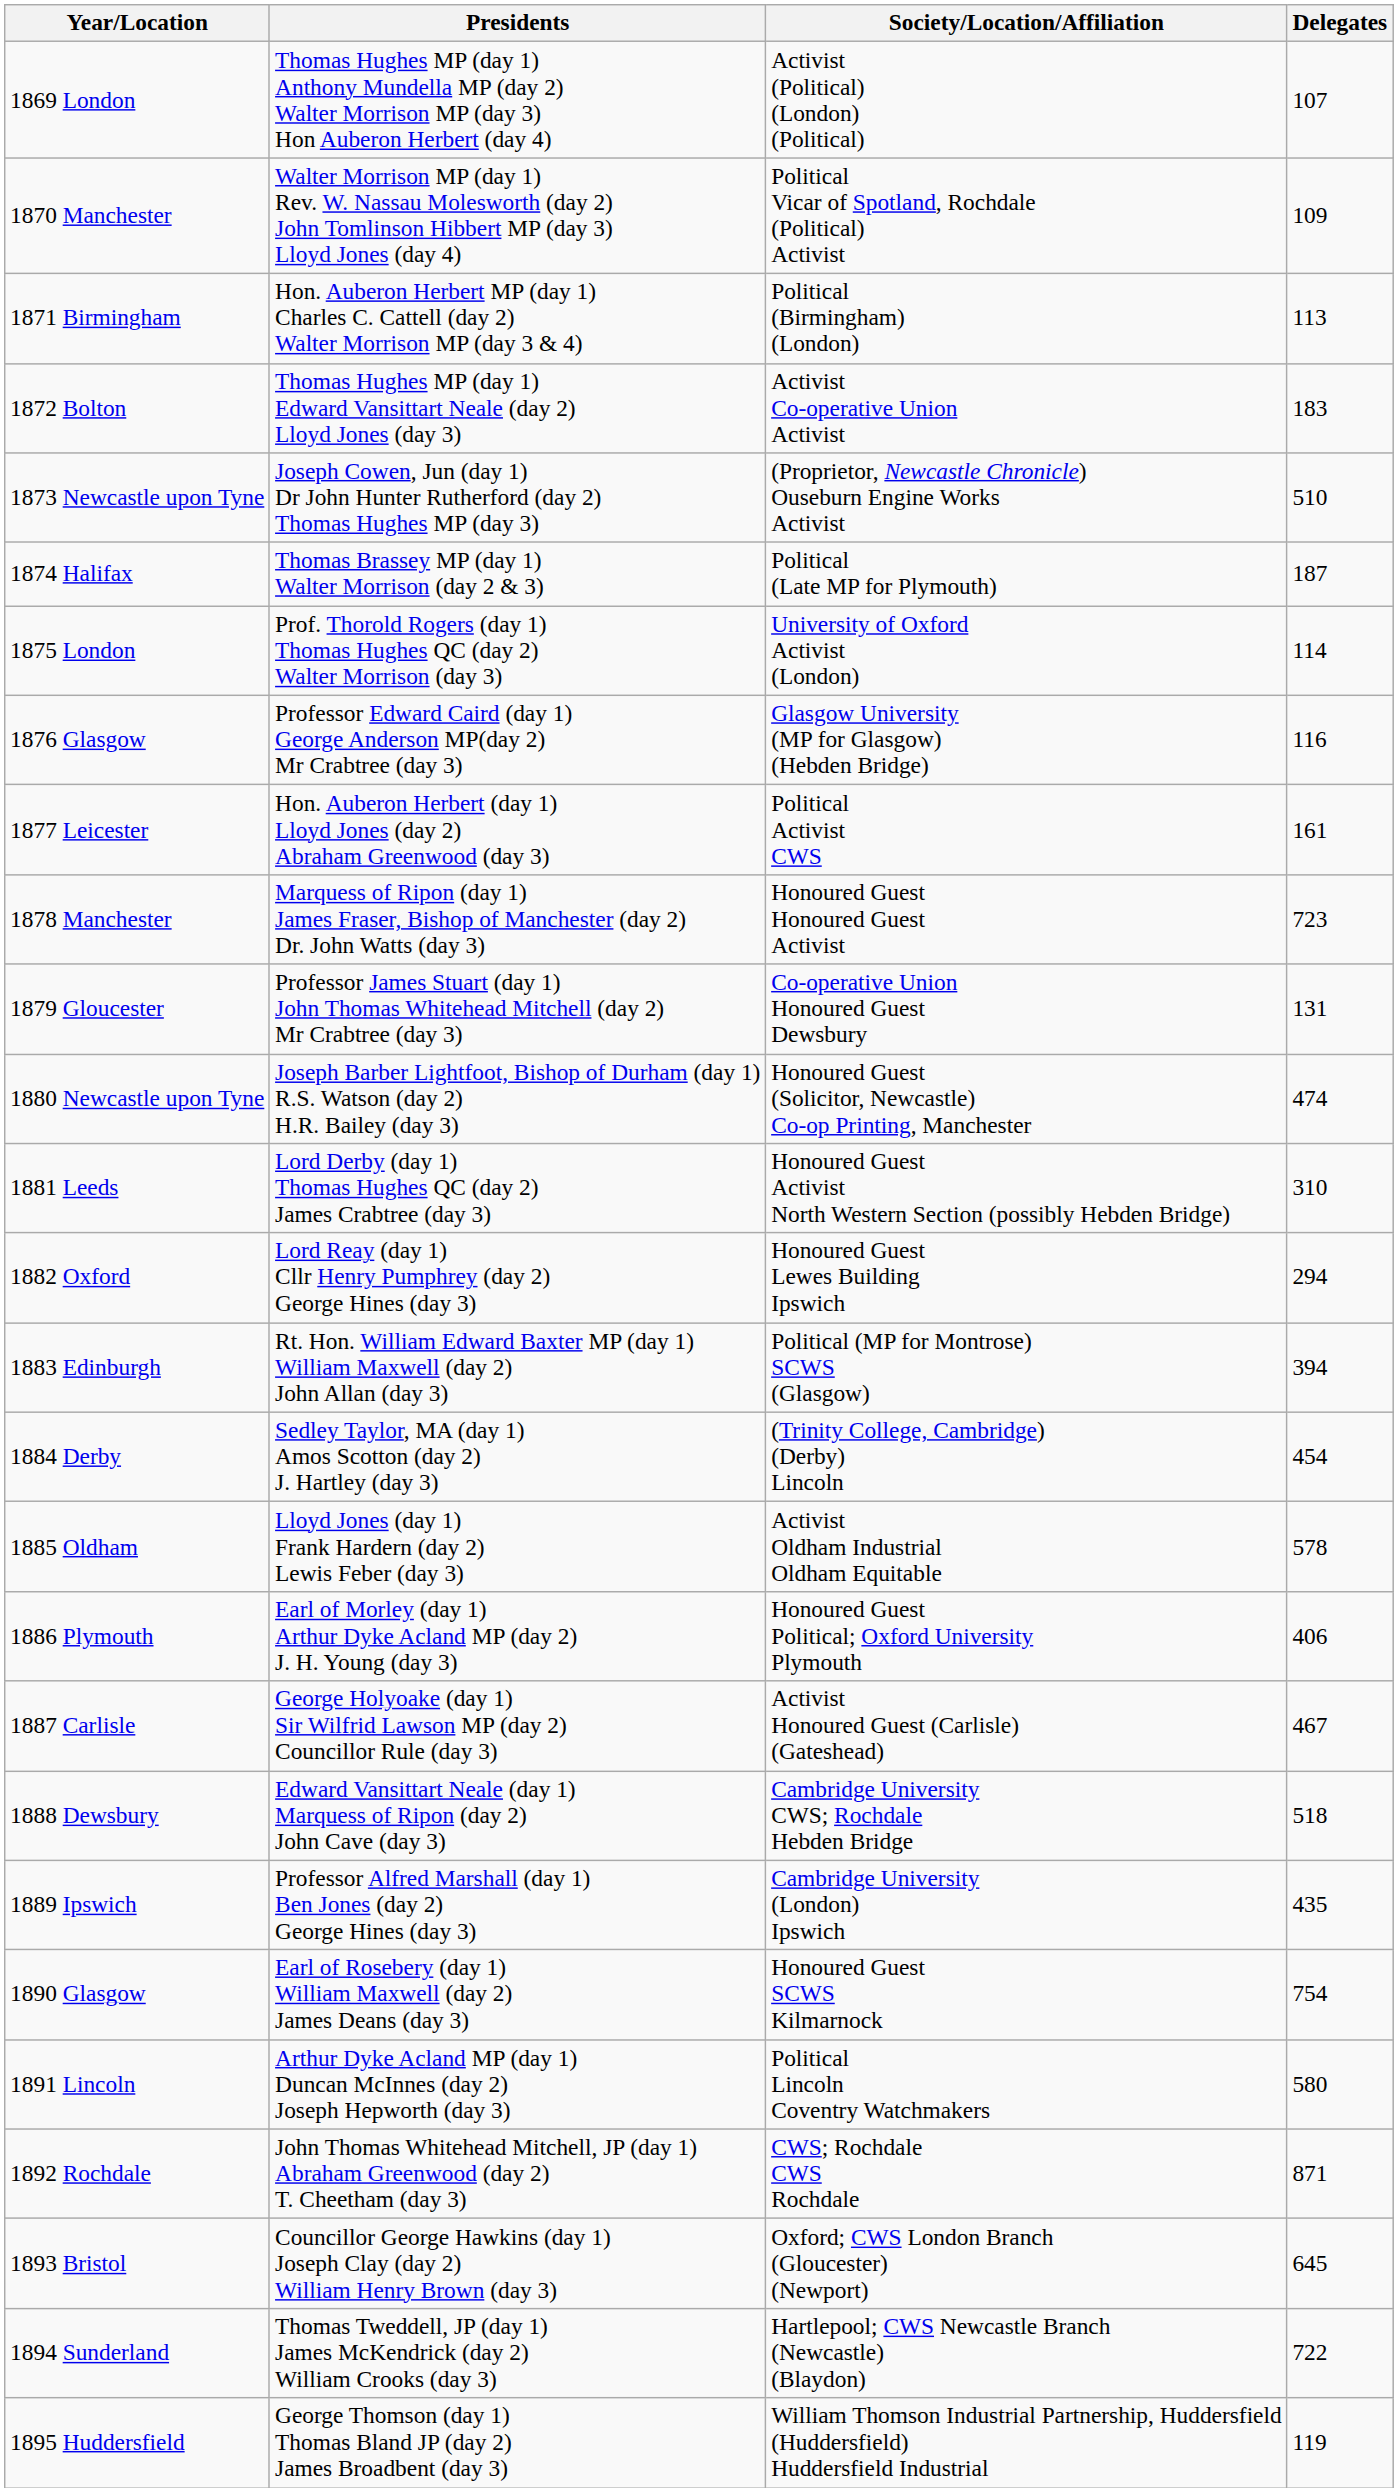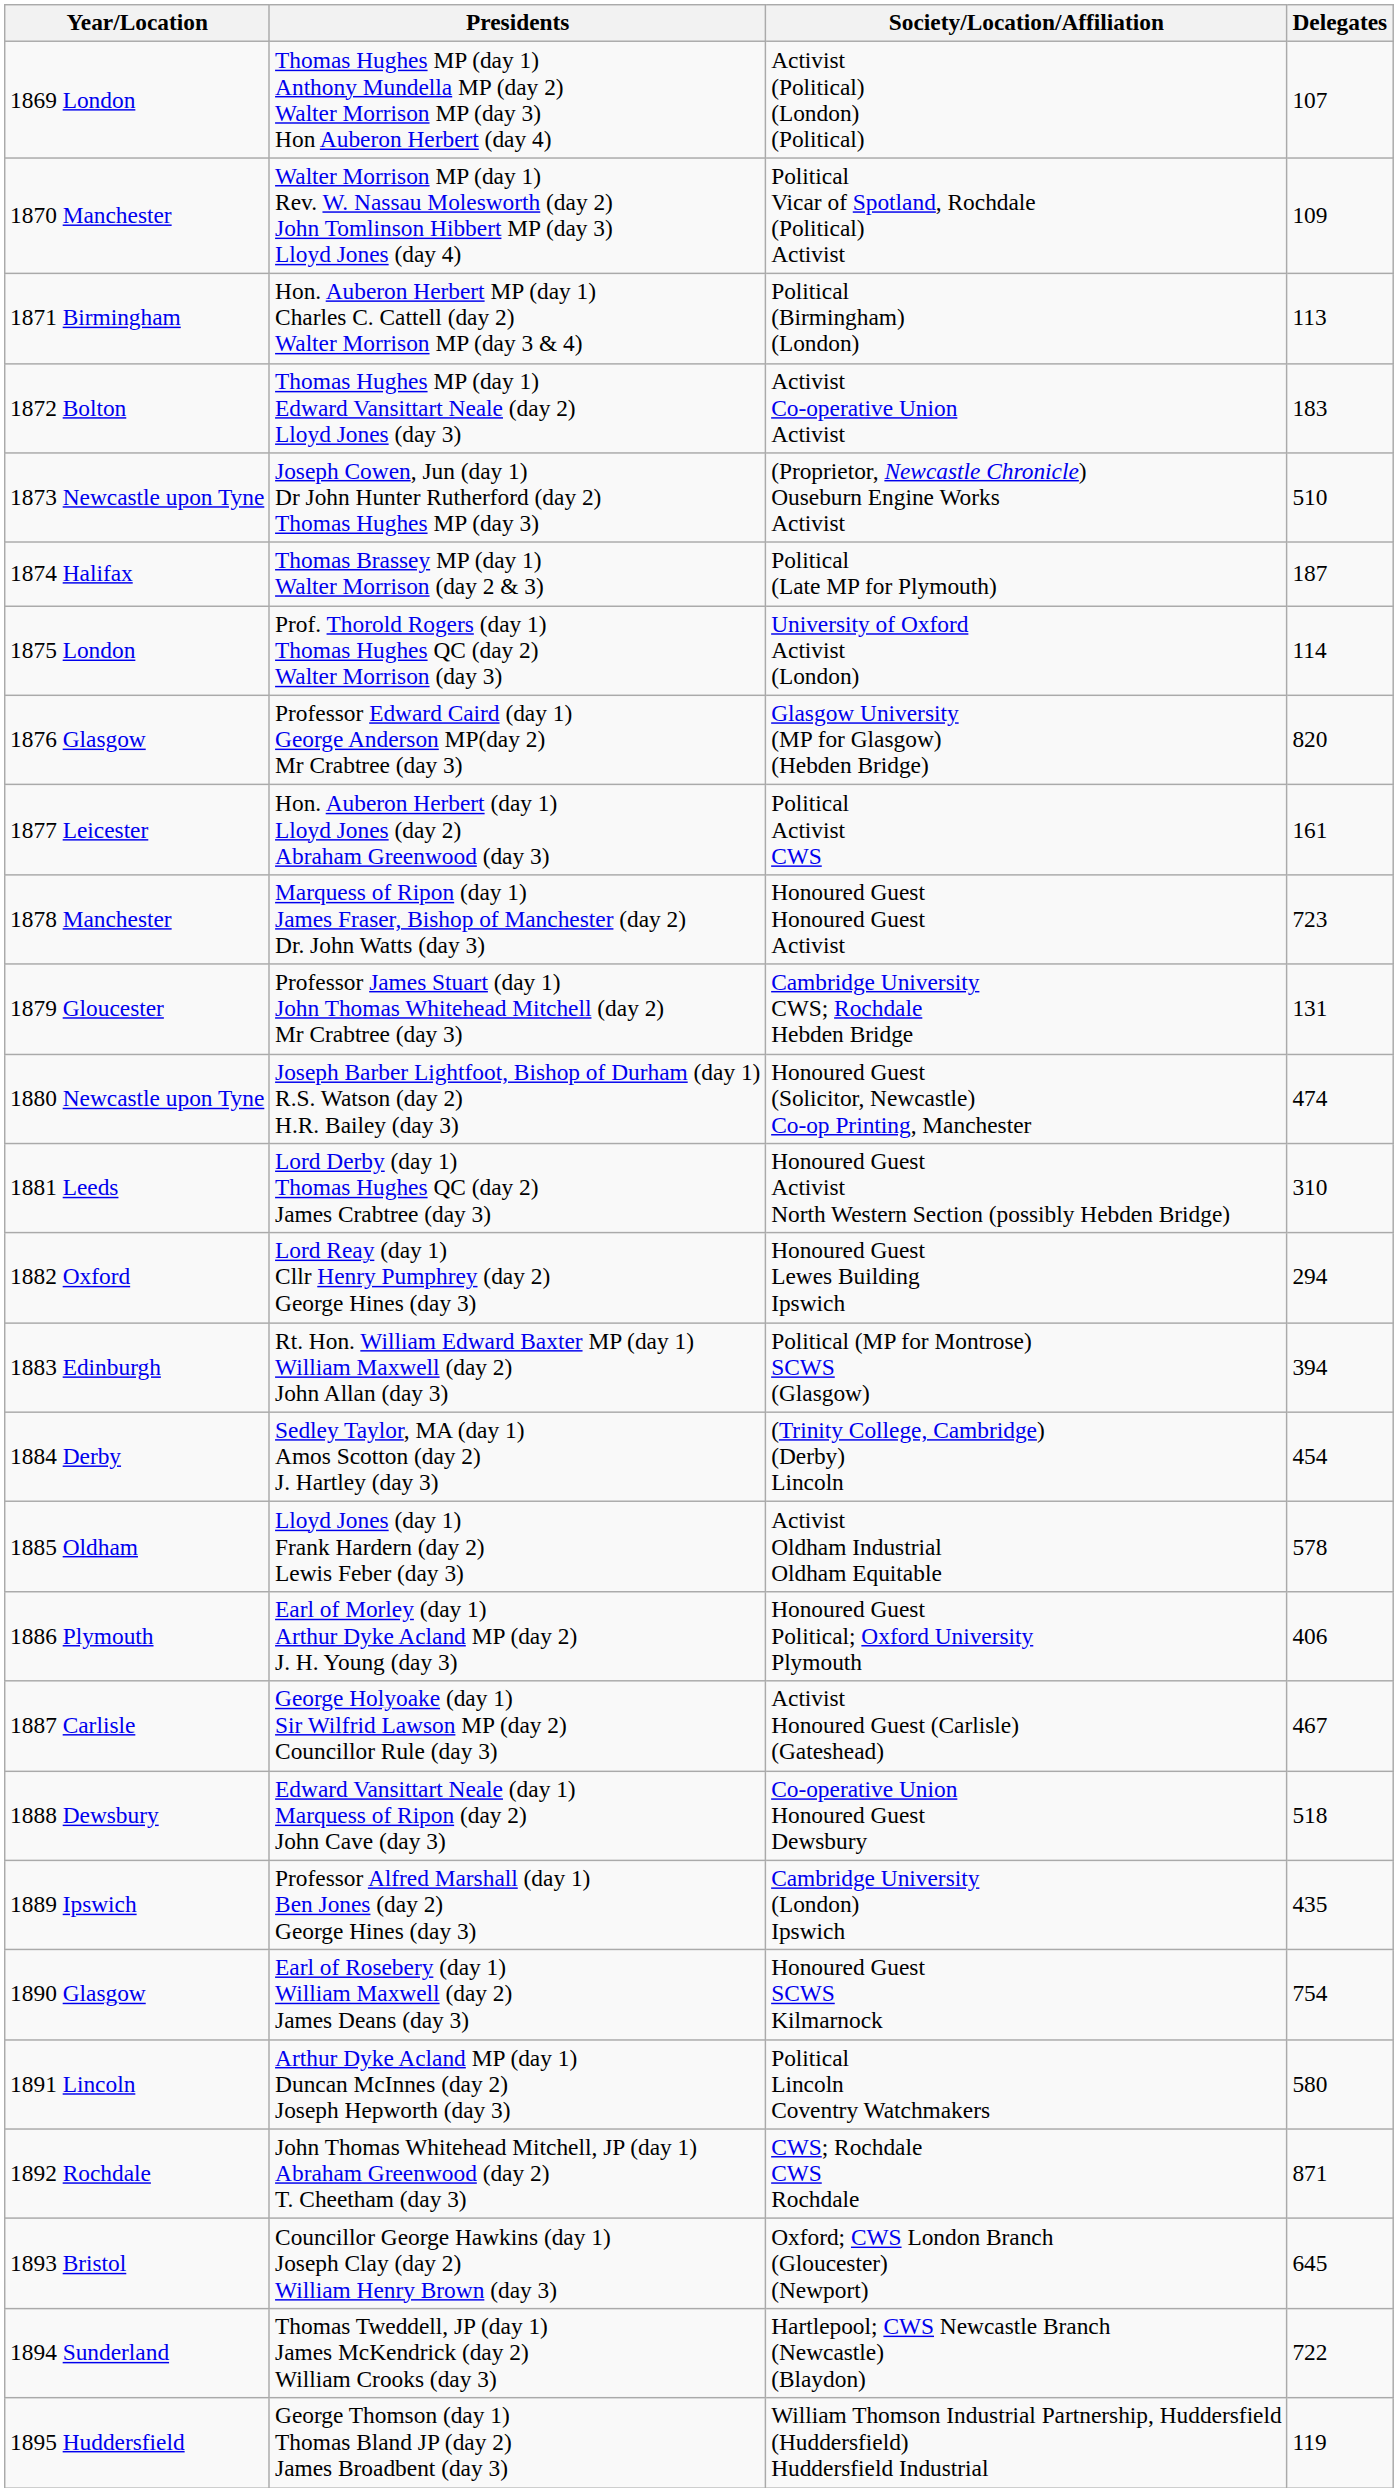1876 Glasgow | Delegates: 116 -> 820
1879 Gloucester | Society/Location/Affiliation: Co-operative Union Honoured Guest Dewsbury -> Cambridge University CWS; Rochdale Hebden Bridge
1888 Dewsbury | Society/Location/Affiliation: Cambridge University CWS; Rochdale Hebden Bridge -> Co-operative Union Honoured Guest Dewsbury
